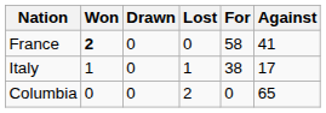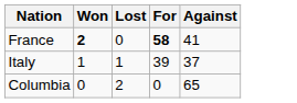- column: Drawn | 0 | 0 | 0
France | For: normal -> bold
Italy | For: 38 -> 39
Italy | Against: 17 -> 37
